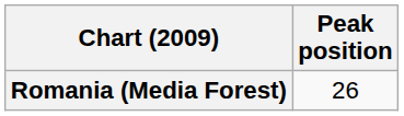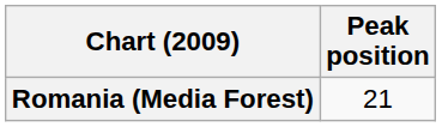Romania (Media Forest) | Peak position: 26 -> 21
